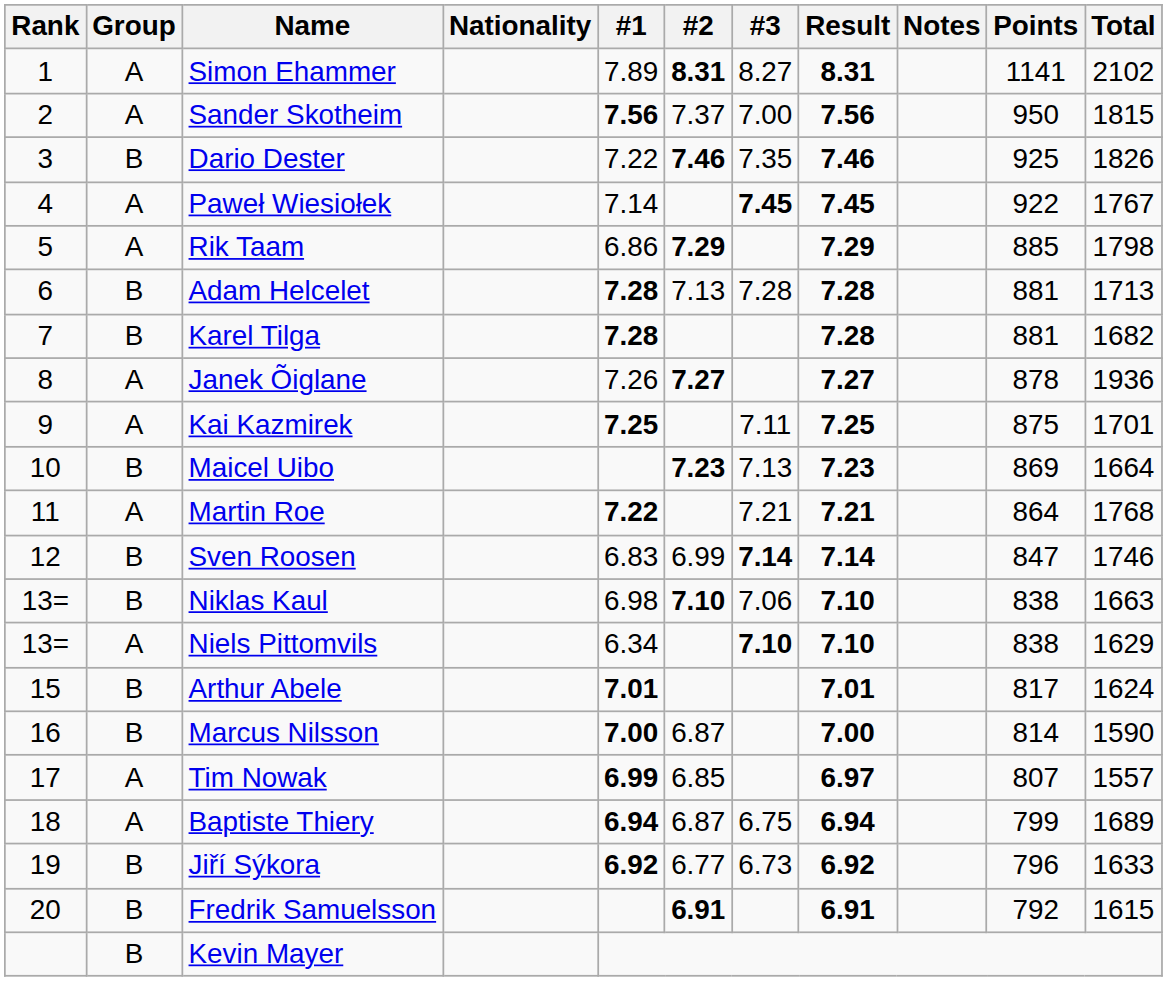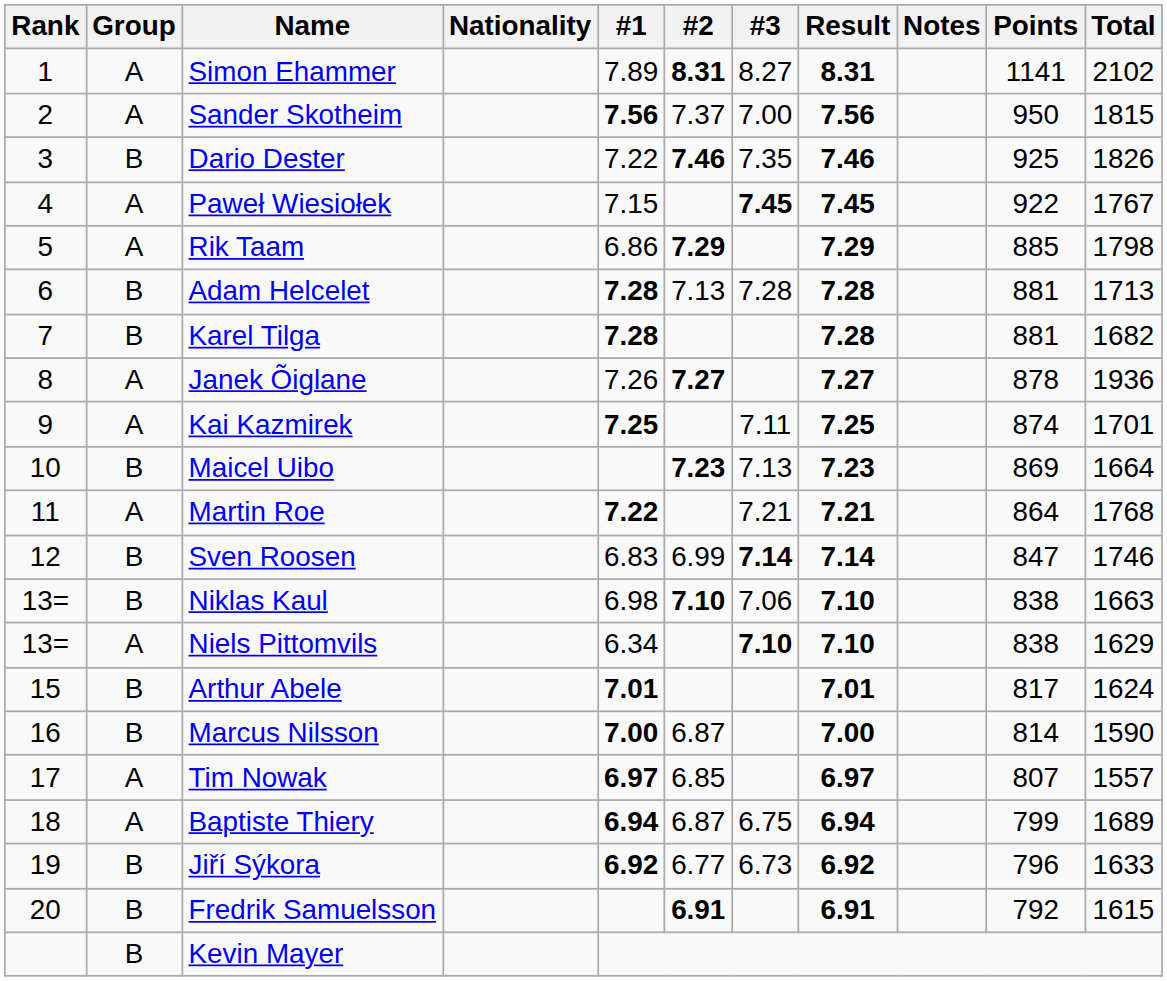Paweł Wiesiołek | #1: 7.14 -> 7.15
Kai Kazmirek | Points: 875 -> 874
Tim Nowak | #1: 6.99 -> 6.97
